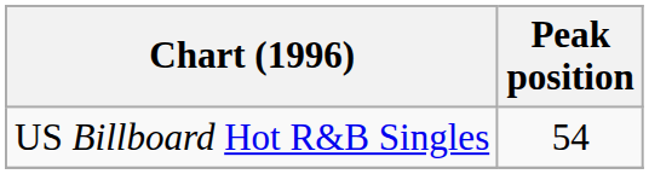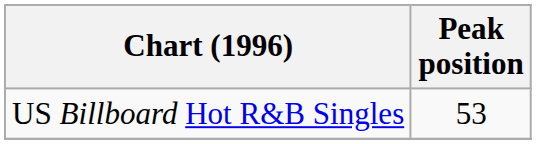US Billboard Hot R&B Singles | Peak position: 54 -> 53
